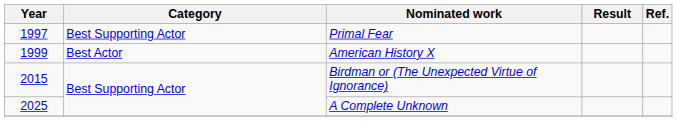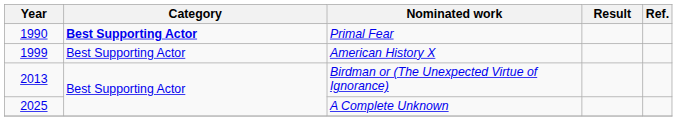Primal Fear | Year: 1997 -> 1990
Primal Fear | Category: normal -> bold
American History X | Category: Best Actor -> Best Supporting Actor
Birdman or (The Unexpected Virtue of Ignorance) | Year: 2015 -> 2013
